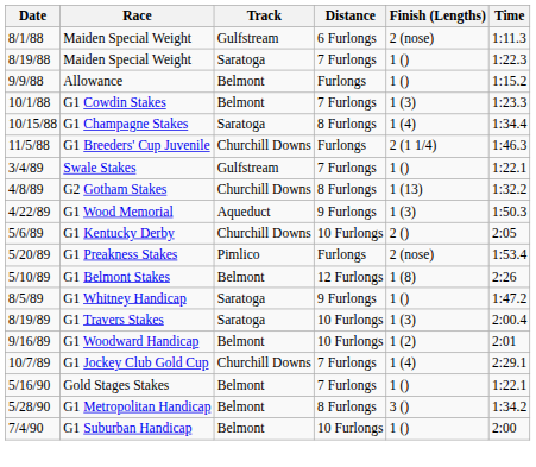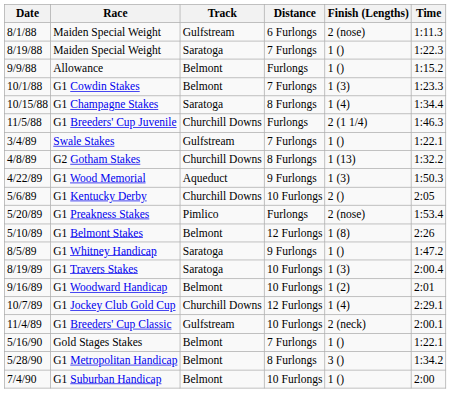G1 Jockey Club Gold Cup | Distance: 7 Furlongs -> 12 Furlongs
+ row: 11/4/89 | G1 Breeders' Cup Classic | Gulfstream | 10 Furlongs | 2 (neck) | 2:00.1
